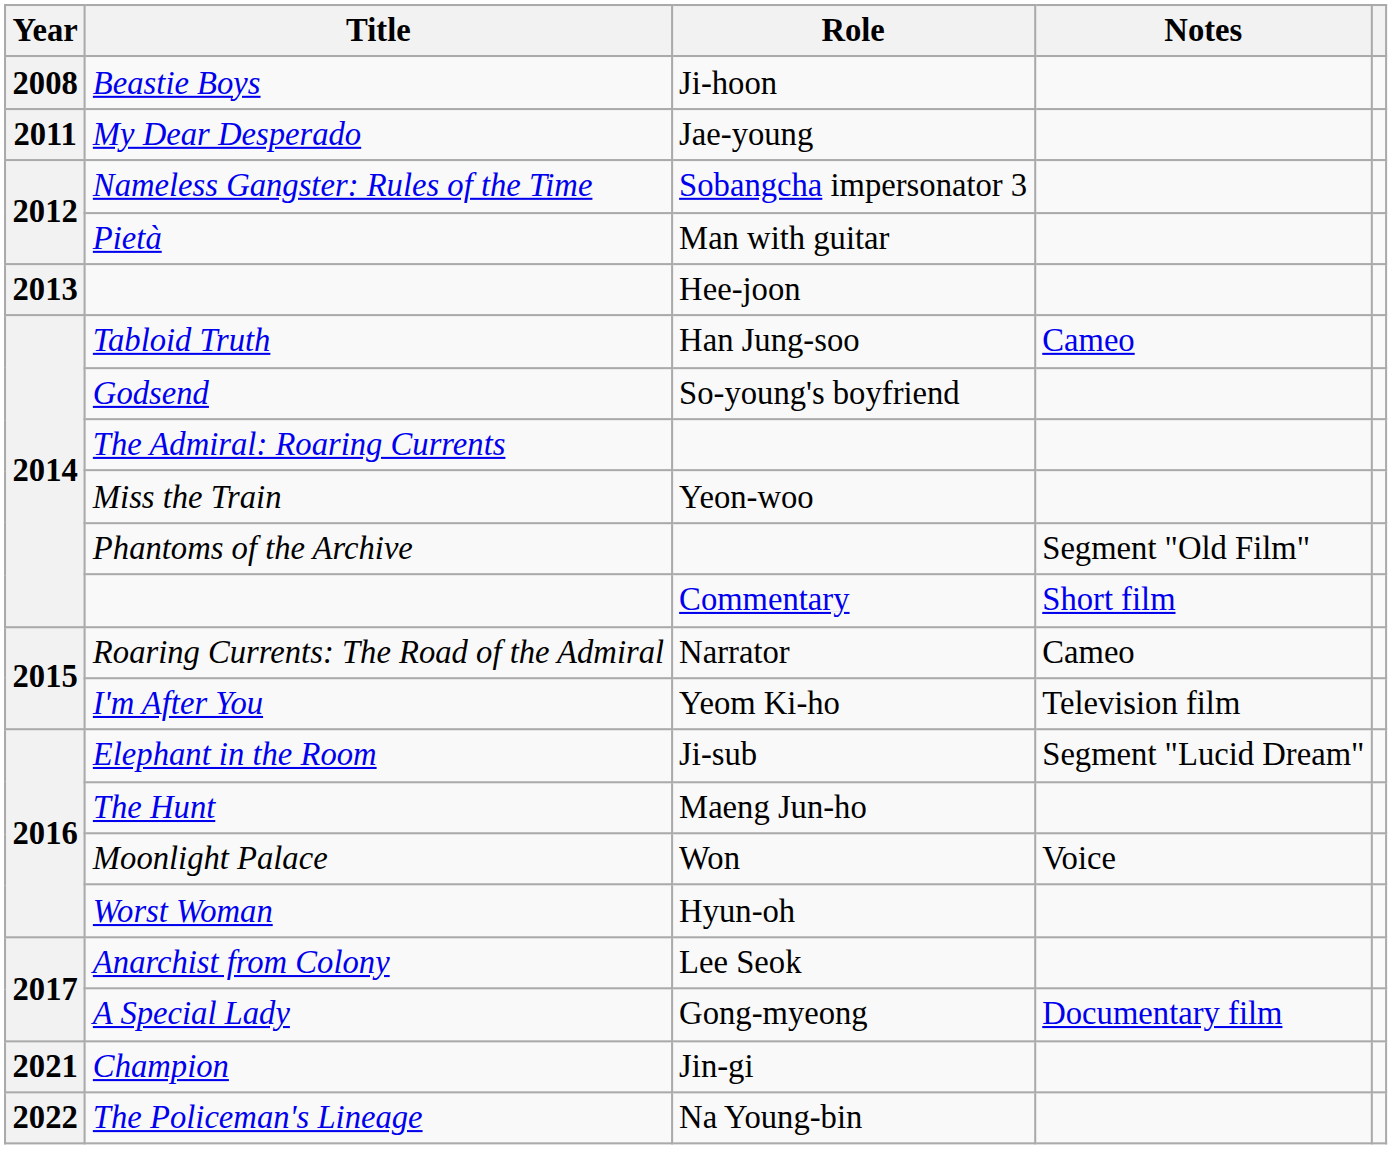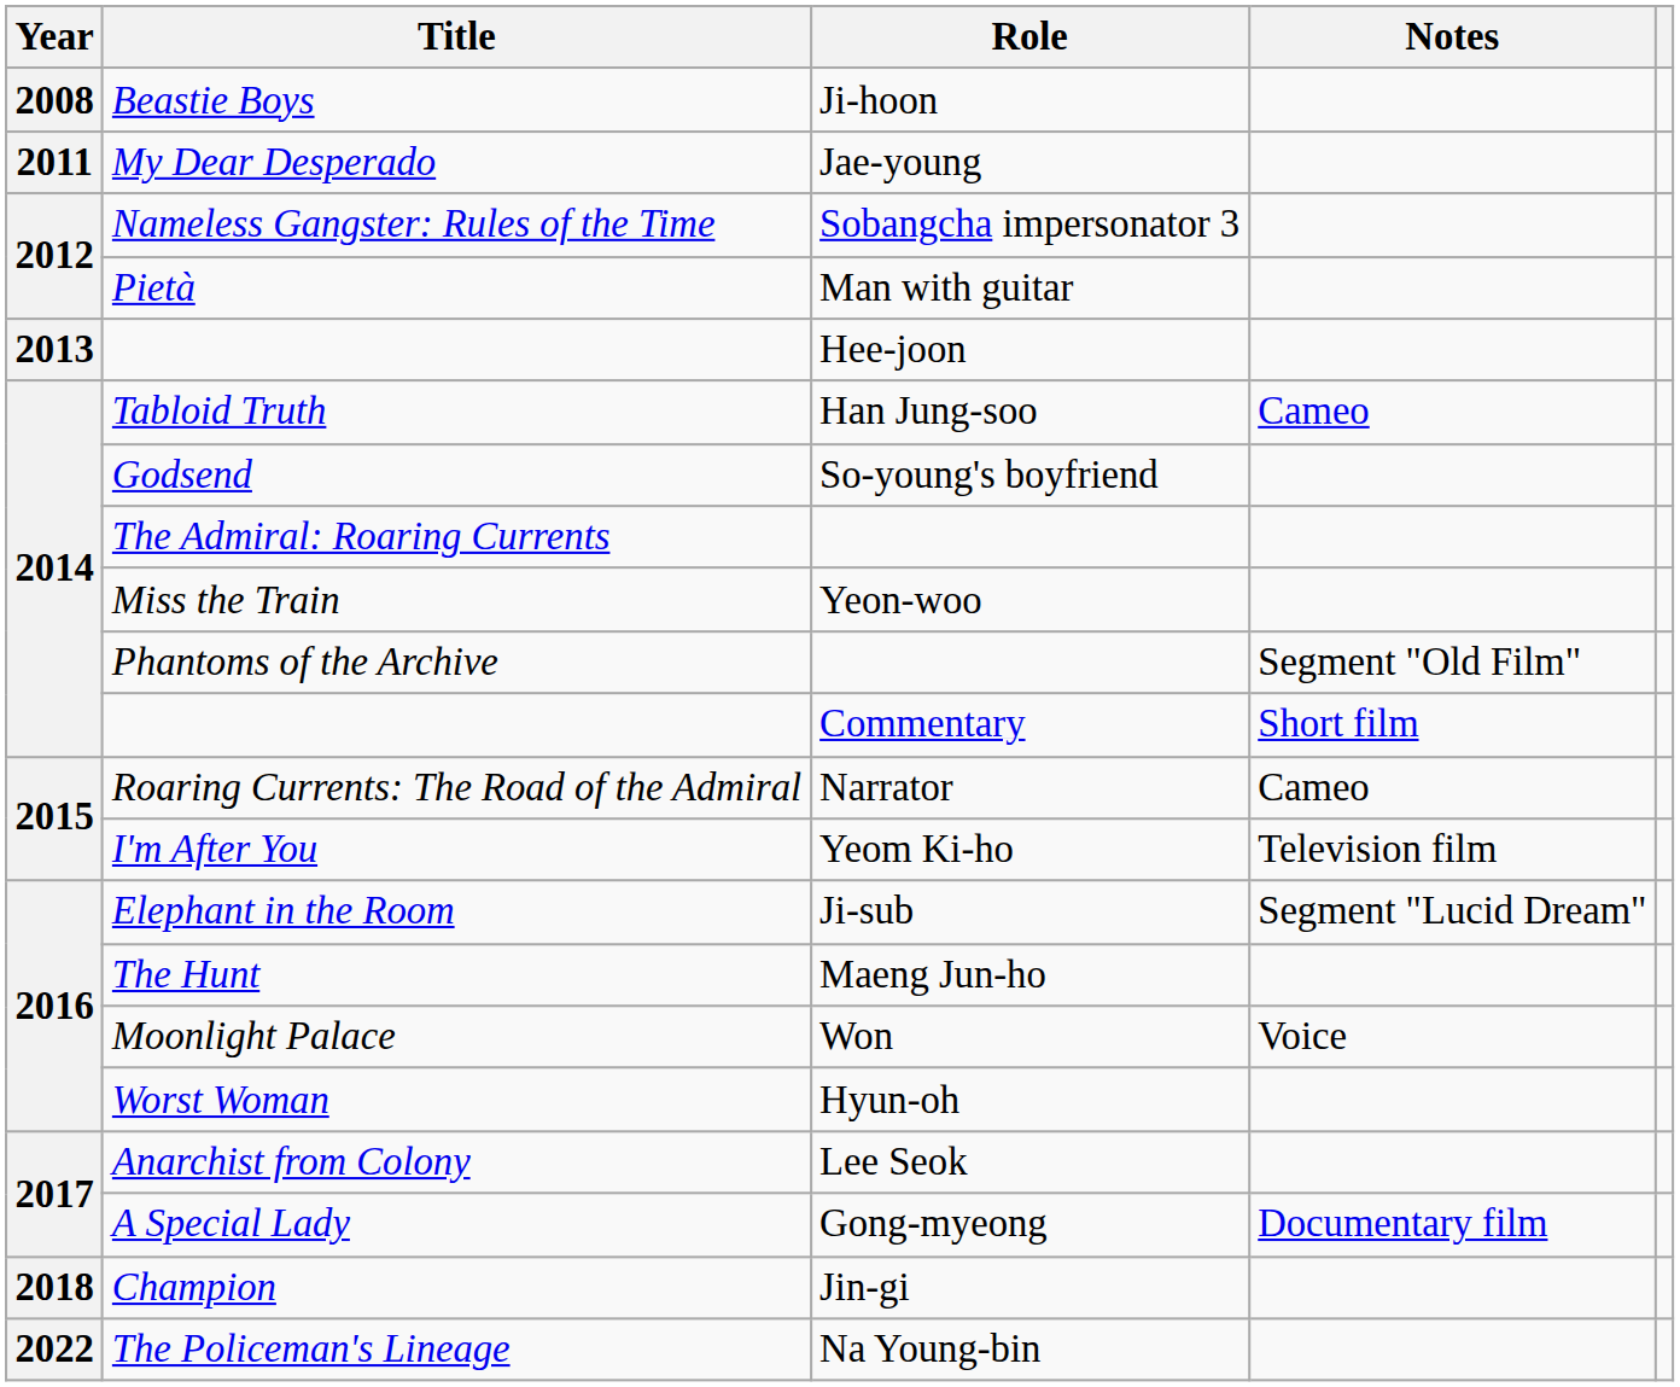Champion | Year: 2021 -> 2018
